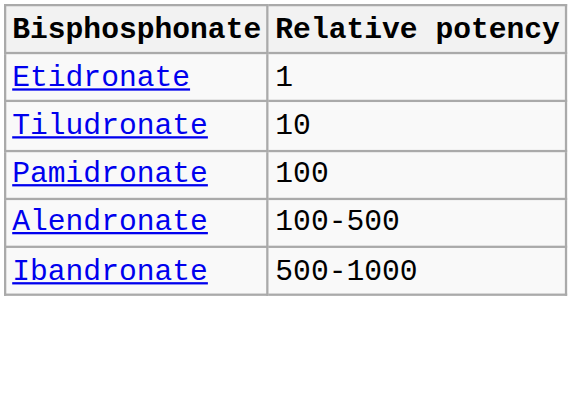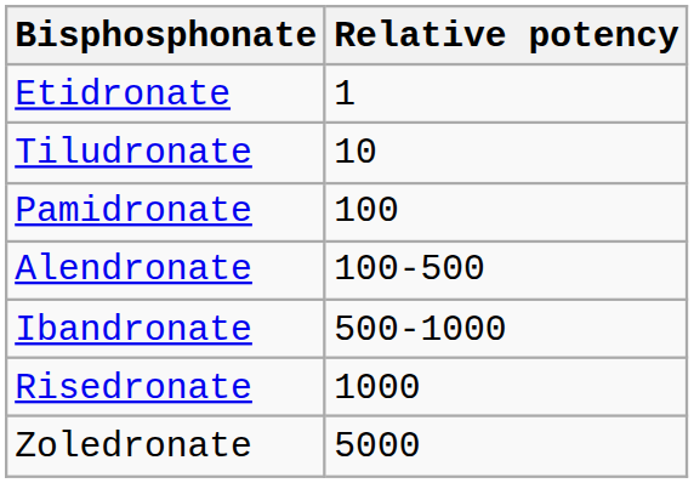+ row: Risedronate | 1000
+ row: Zoledronate | 5000
